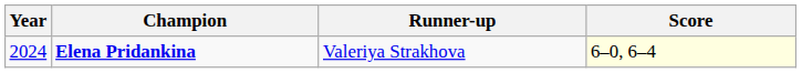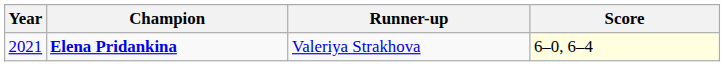Elena Pridankina | Year: 2024 -> 2021
